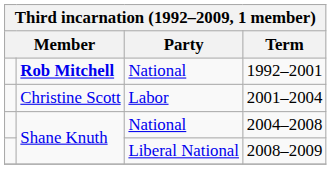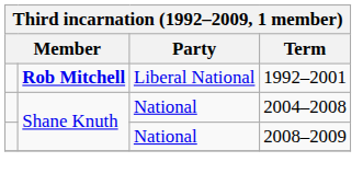1992–2001 | Party: National -> Liberal National
- row: Christine Scott | Labor | 2001–2004
2008–2009 | Party: Liberal National -> National
